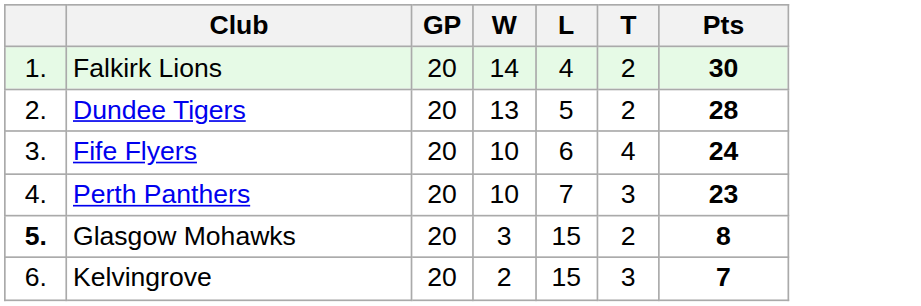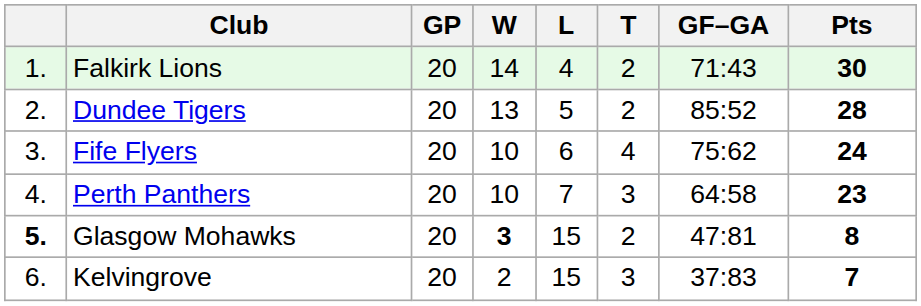+ column: GF–GA | 71:43 | 85:52 | 75:62 | 64:58 | 47:81 | 37:83
Glasgow Mohawks | W: normal -> bold
